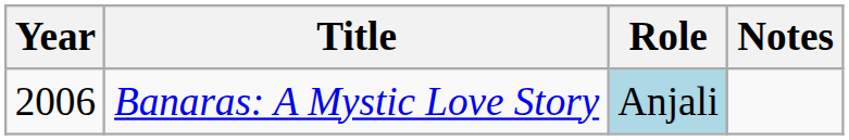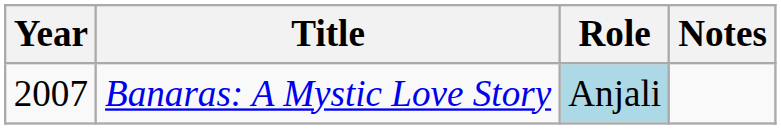Banaras: A Mystic Love Story | Year: 2006 -> 2007
